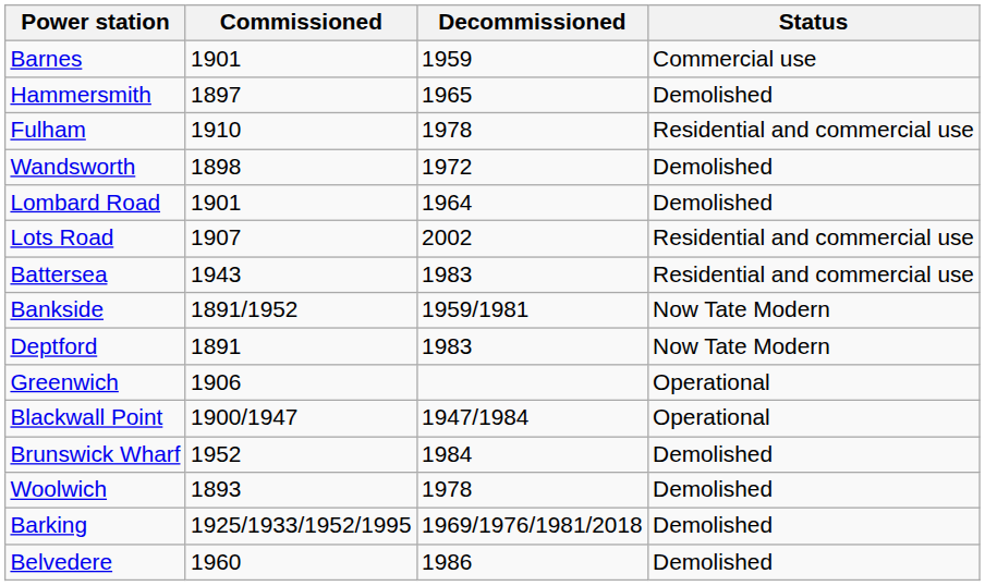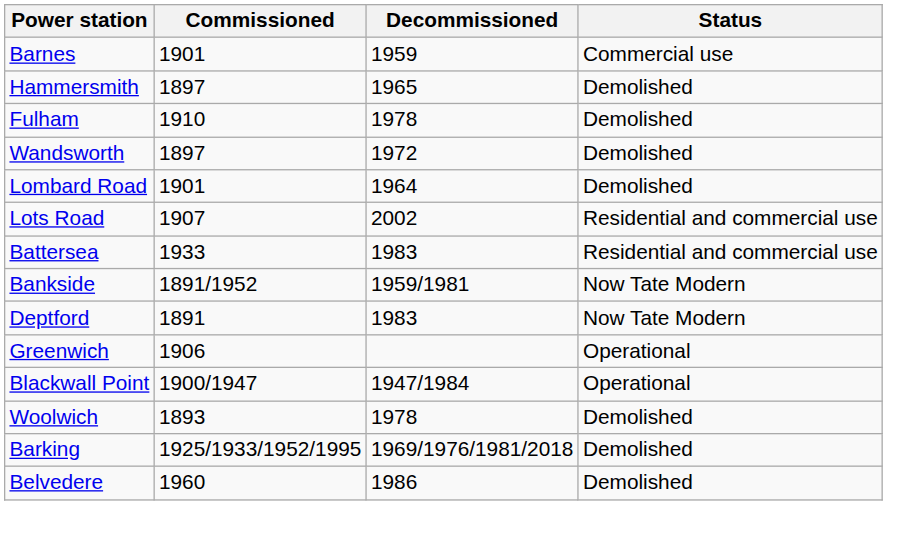Fulham | Status: Residential and commercial use -> Demolished
Wandsworth | Commissioned: 1898 -> 1897
Battersea | Commissioned: 1943 -> 1933
- row: Brunswick Wharf | 1952 | 1984 | Demolished
